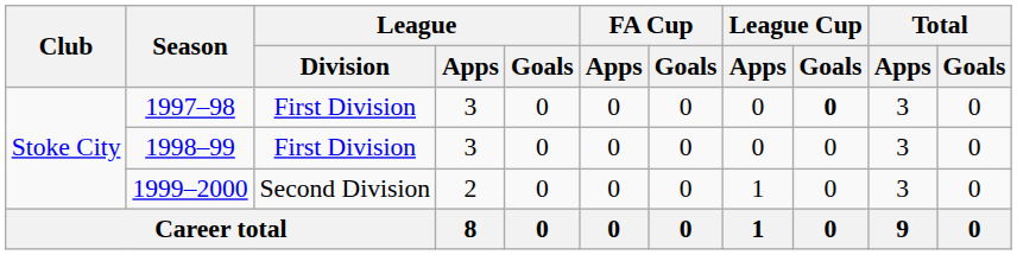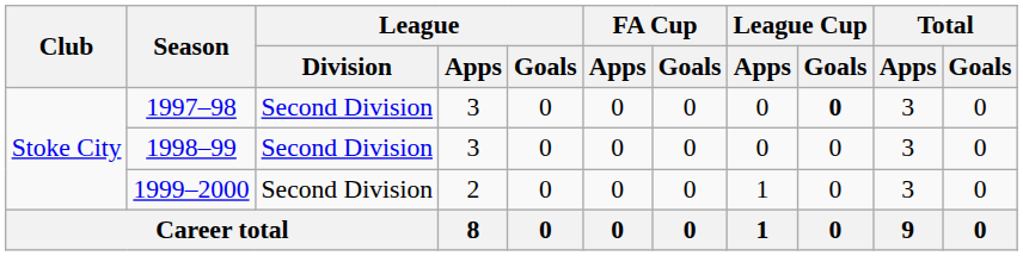1997–98 | League / Division: First Division -> Second Division
1998–99 | League / Division: First Division -> Second Division
